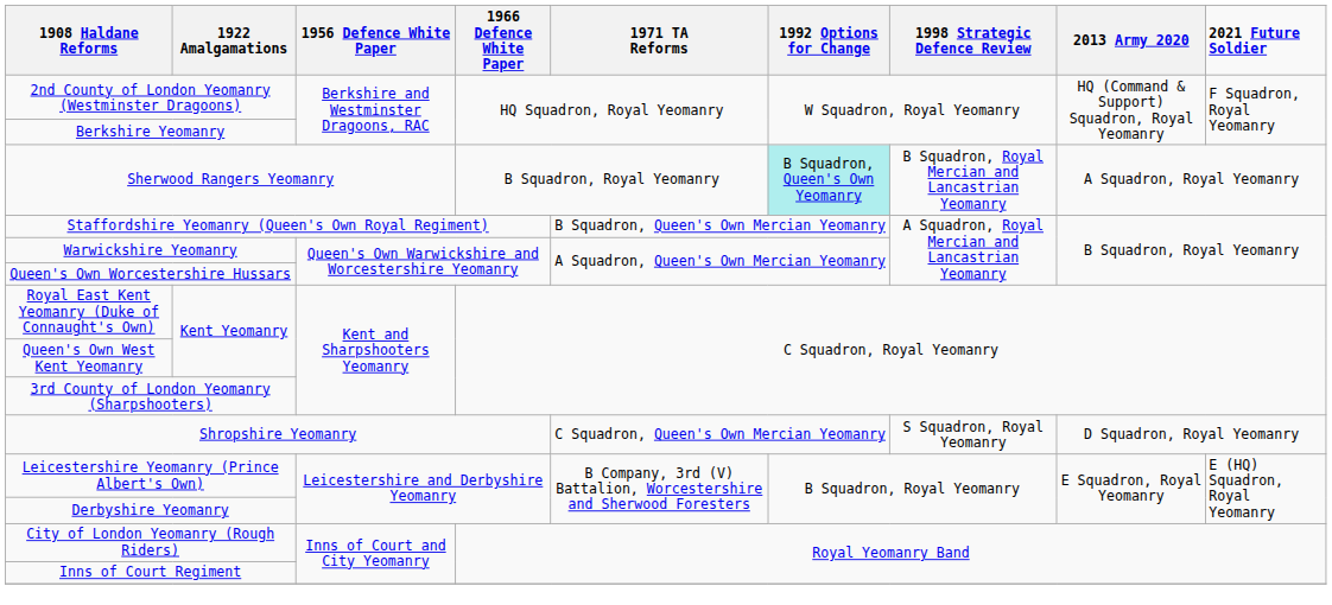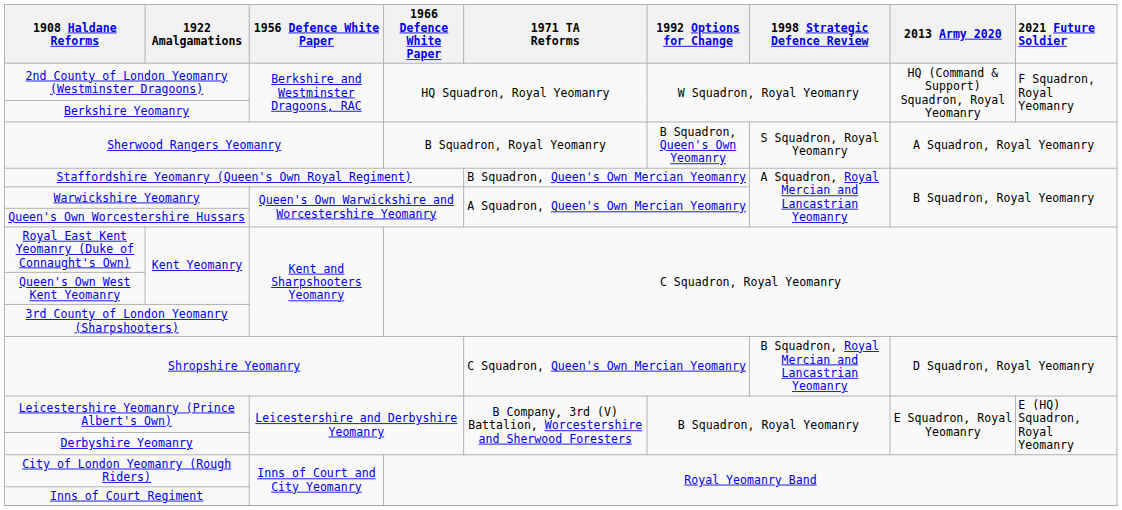Sherwood Rangers Yeomanry | 1992 Options for Change: paleturquoise background -> no background
Sherwood Rangers Yeomanry | 1998 Strategic Defence Review: B Squadron, Royal Mercian and Lancastrian Yeomanry -> S Squadron, Royal Yeomanry
Shropshire Yeomanry | 1998 Strategic Defence Review: S Squadron, Royal Yeomanry -> B Squadron, Royal Mercian and Lancastrian Yeomanry
